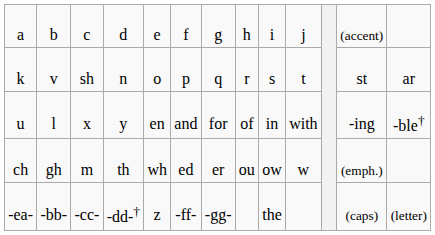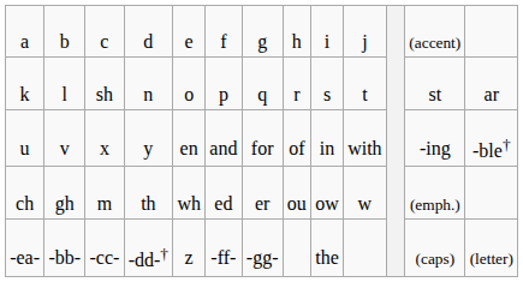k | column 2: v -> l
u | column 2: l -> v
